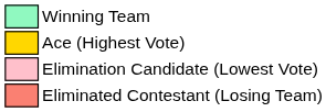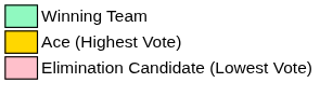- row: Eliminated Contestant (Losing Team)
